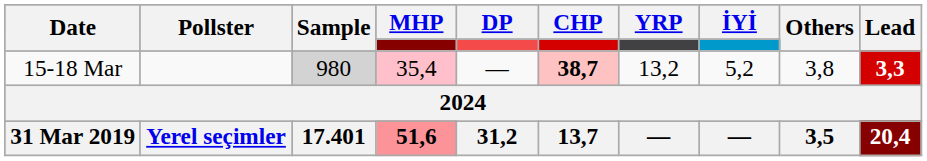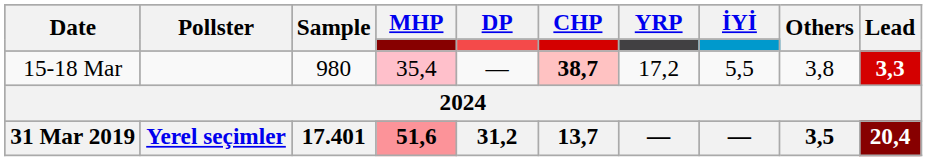15-18 Mar | Sample: lightgrey background -> no background
15-18 Mar | YRP: 13,2 -> 17,2
15-18 Mar | İYİ: 5,2 -> 5,5
